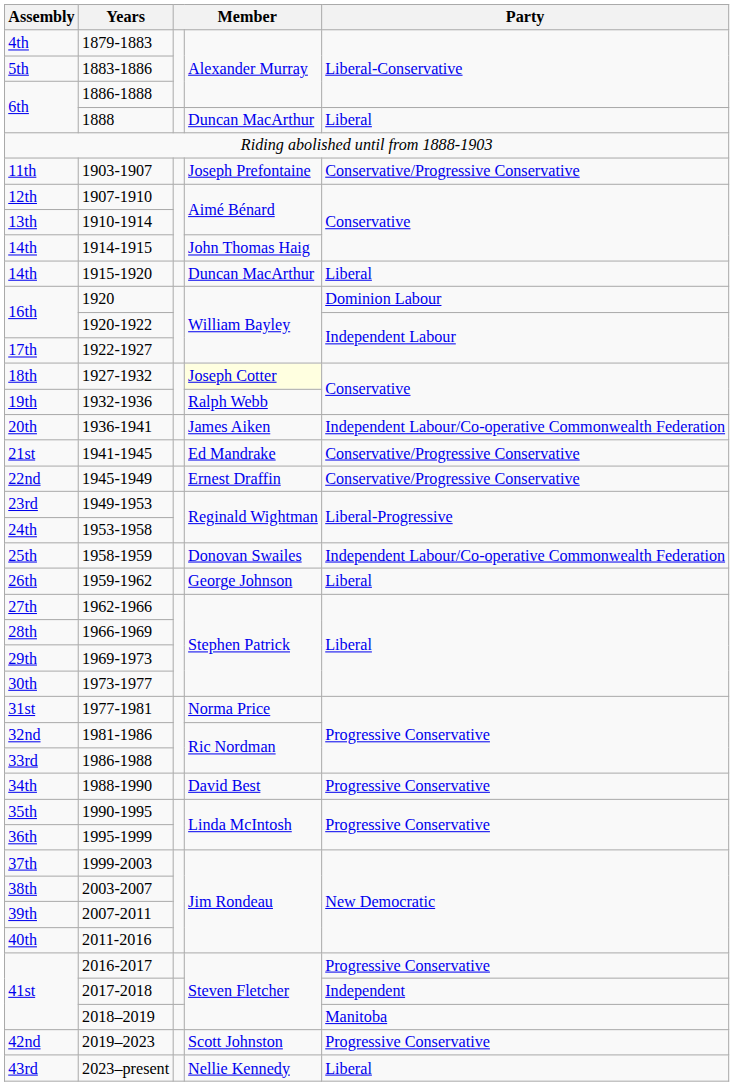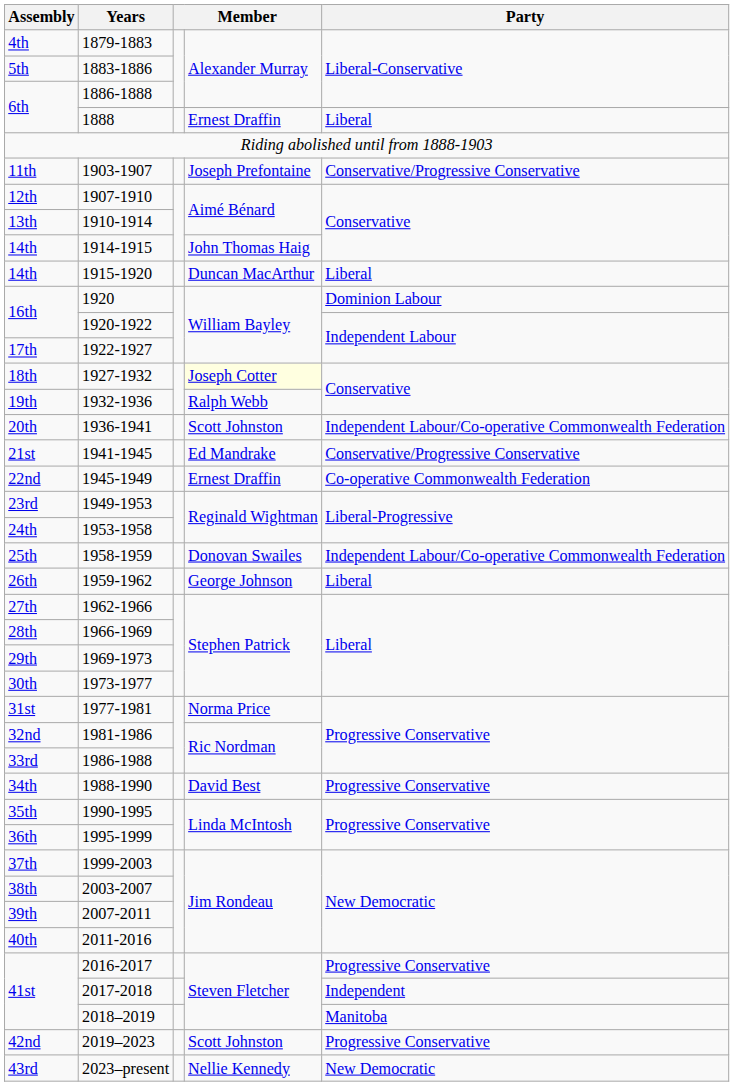1888 | column 4: Duncan MacArthur -> Ernest Draffin
1936-1941 | column 4: James Aiken -> Scott Johnston
1945-1949 | Party: Conservative/Progressive Conservative -> Co-operative Commonwealth Federation
2023–present | Party: Liberal -> New Democratic
